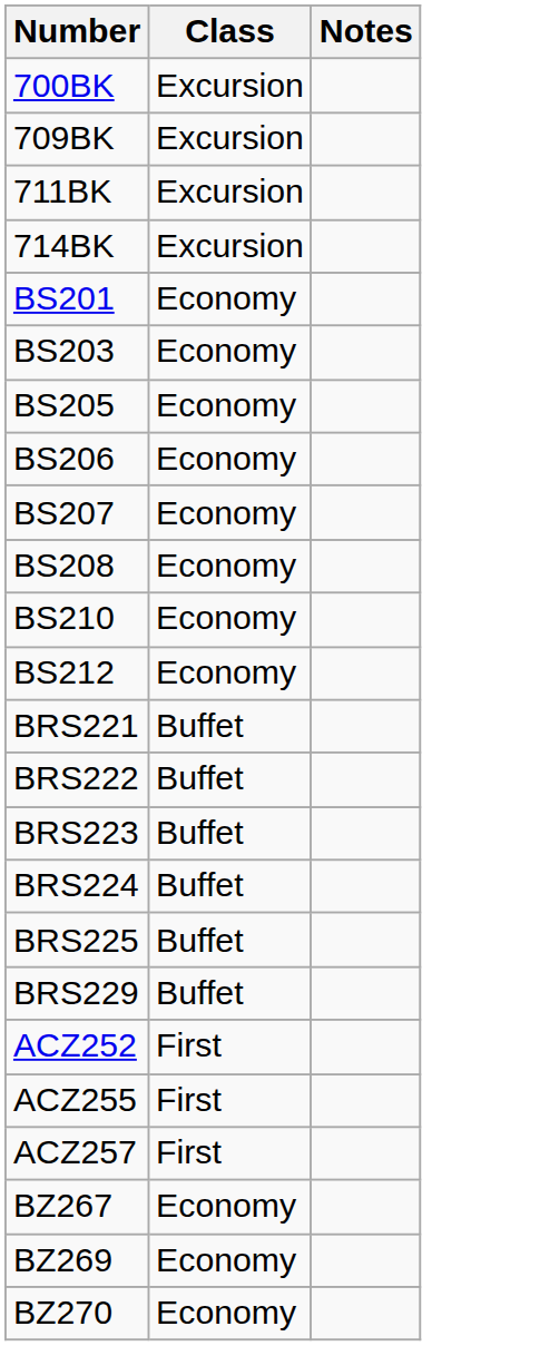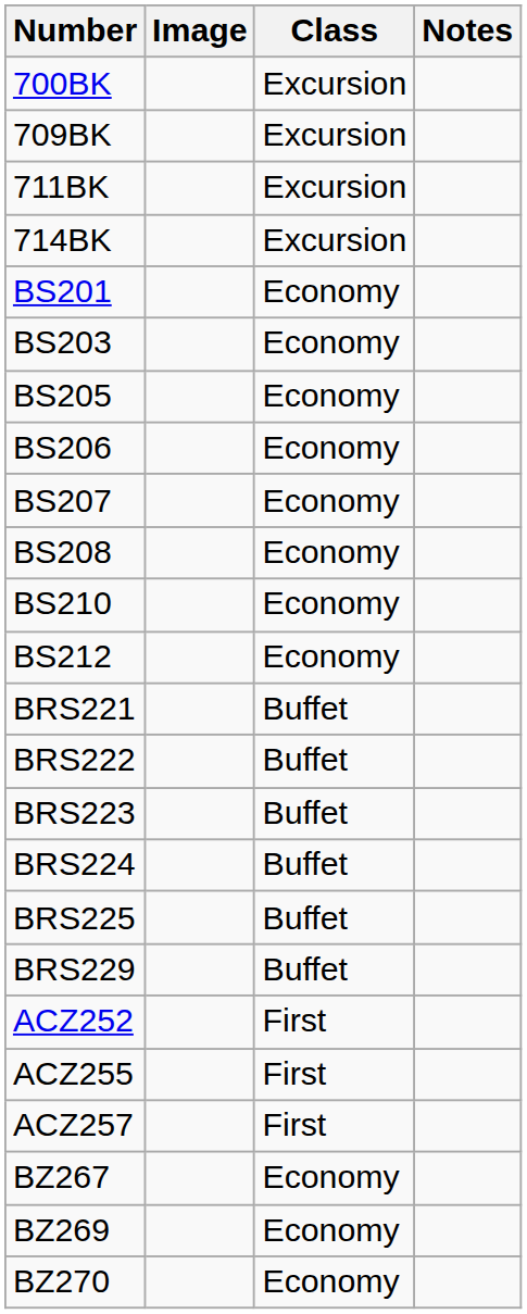+ column: Image
